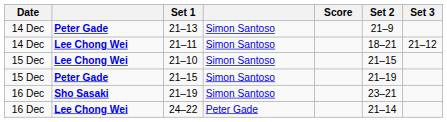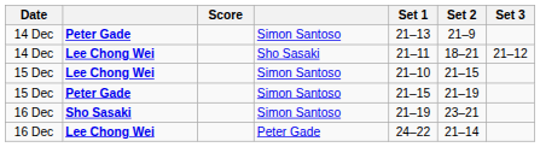columns swapped: Score <-> Set 1
14 Dec / Lee Chong Wei | column 4: Simon Santoso -> Sho Sasaki
